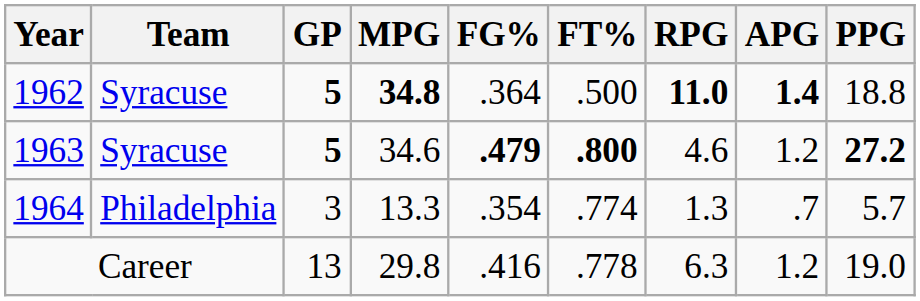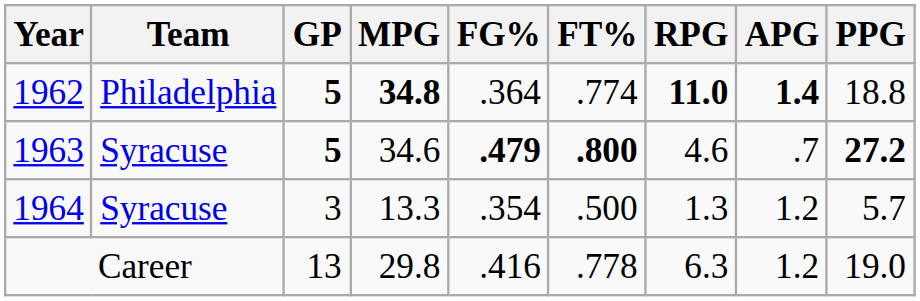1962 | Team: Syracuse -> Philadelphia
1962 | FT%: .500 -> .774
1963 | APG: 1.2 -> .7
1964 | Team: Philadelphia -> Syracuse
1964 | FT%: .774 -> .500
1964 | APG: .7 -> 1.2
